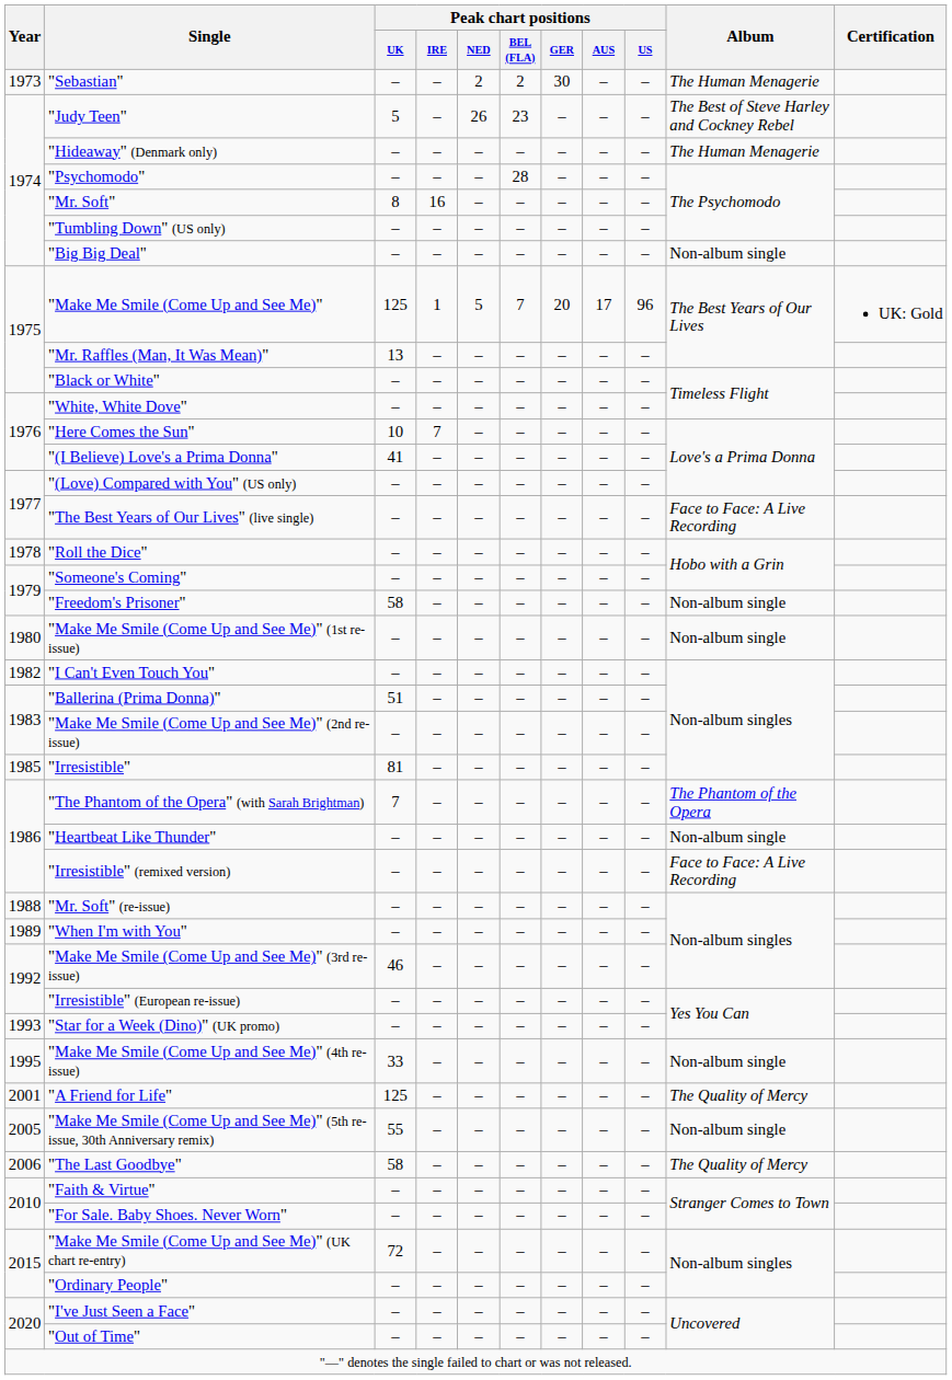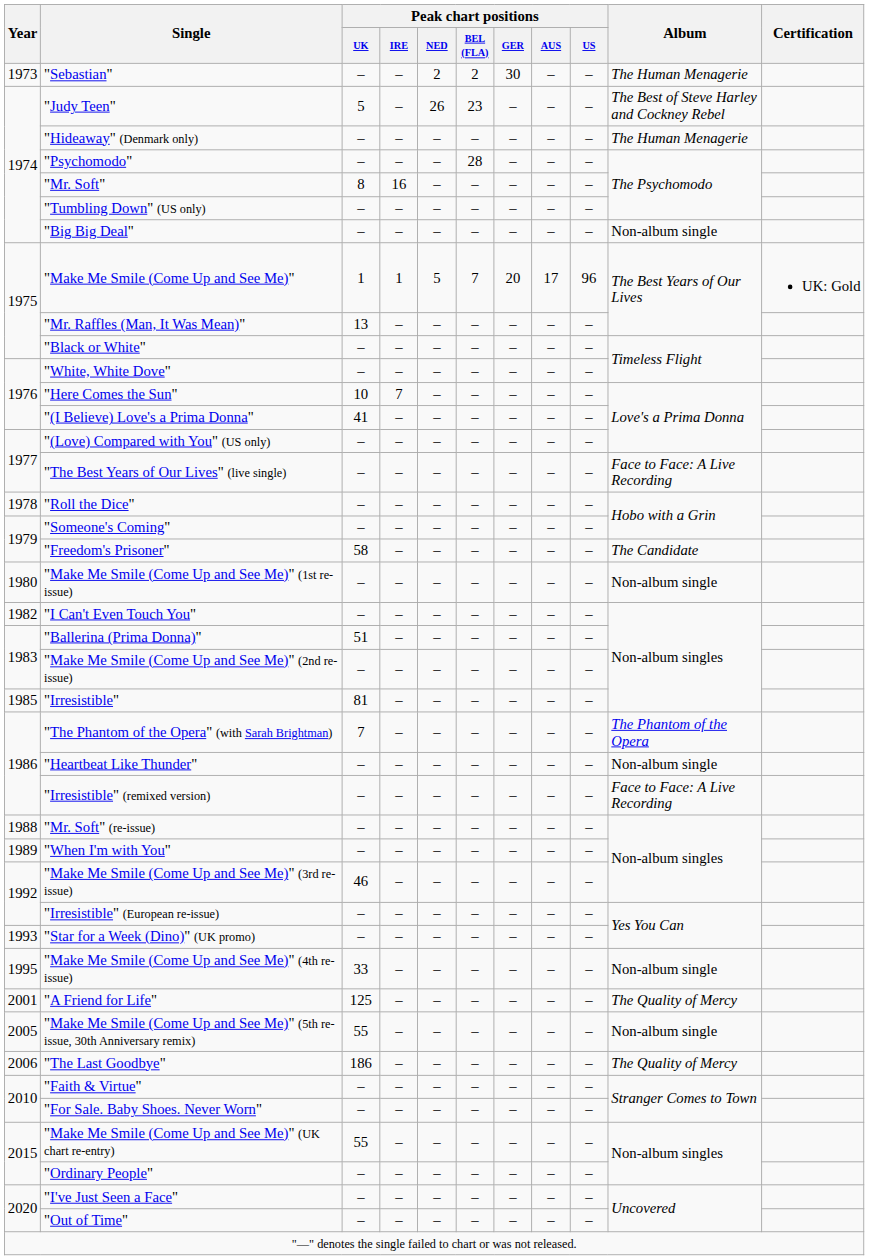"Make Me Smile (Come Up and See Me)" | Peak chart positions / UK: 125 -> 1
"Freedom's Prisoner" | Album: Non-album single -> The Candidate
"The Last Goodbye" | Peak chart positions / UK: 58 -> 186
"Make Me Smile (Come Up and See Me)" (UK chart re-entry) | Peak chart positions / UK: 72 -> 55
